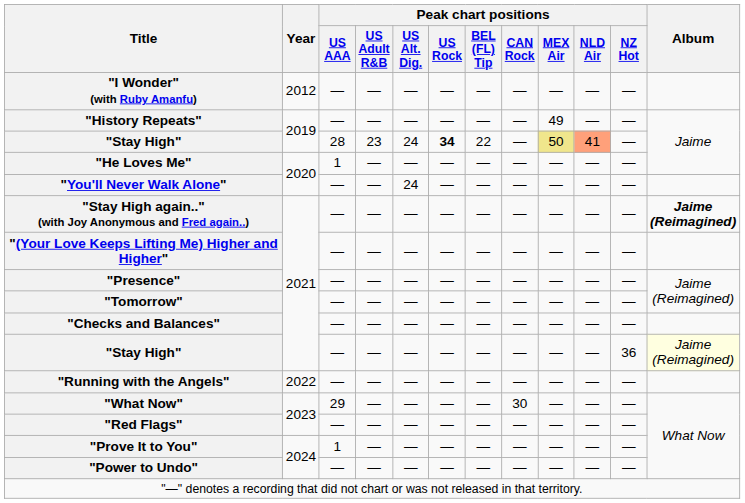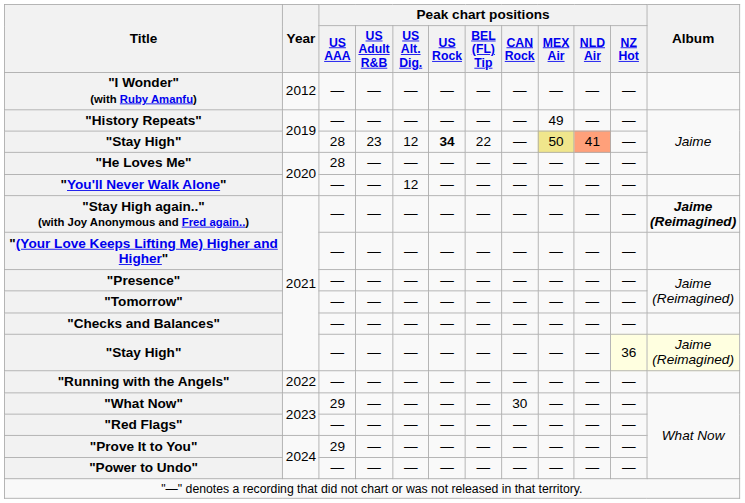"Stay High" / 2019 | Peak chart positions / US Alt. Dig.: 24 -> 12
"He Loves Me" | Peak chart positions / US AAA: 1 -> 28
"You'll Never Walk Alone" | Peak chart positions / US Alt. Dig.: 24 -> 12
"Stay High" / 2021 | Peak chart positions / NZ Hot: no background -> lightyellow background
"Prove It to You" | Peak chart positions / US AAA: 1 -> 29
